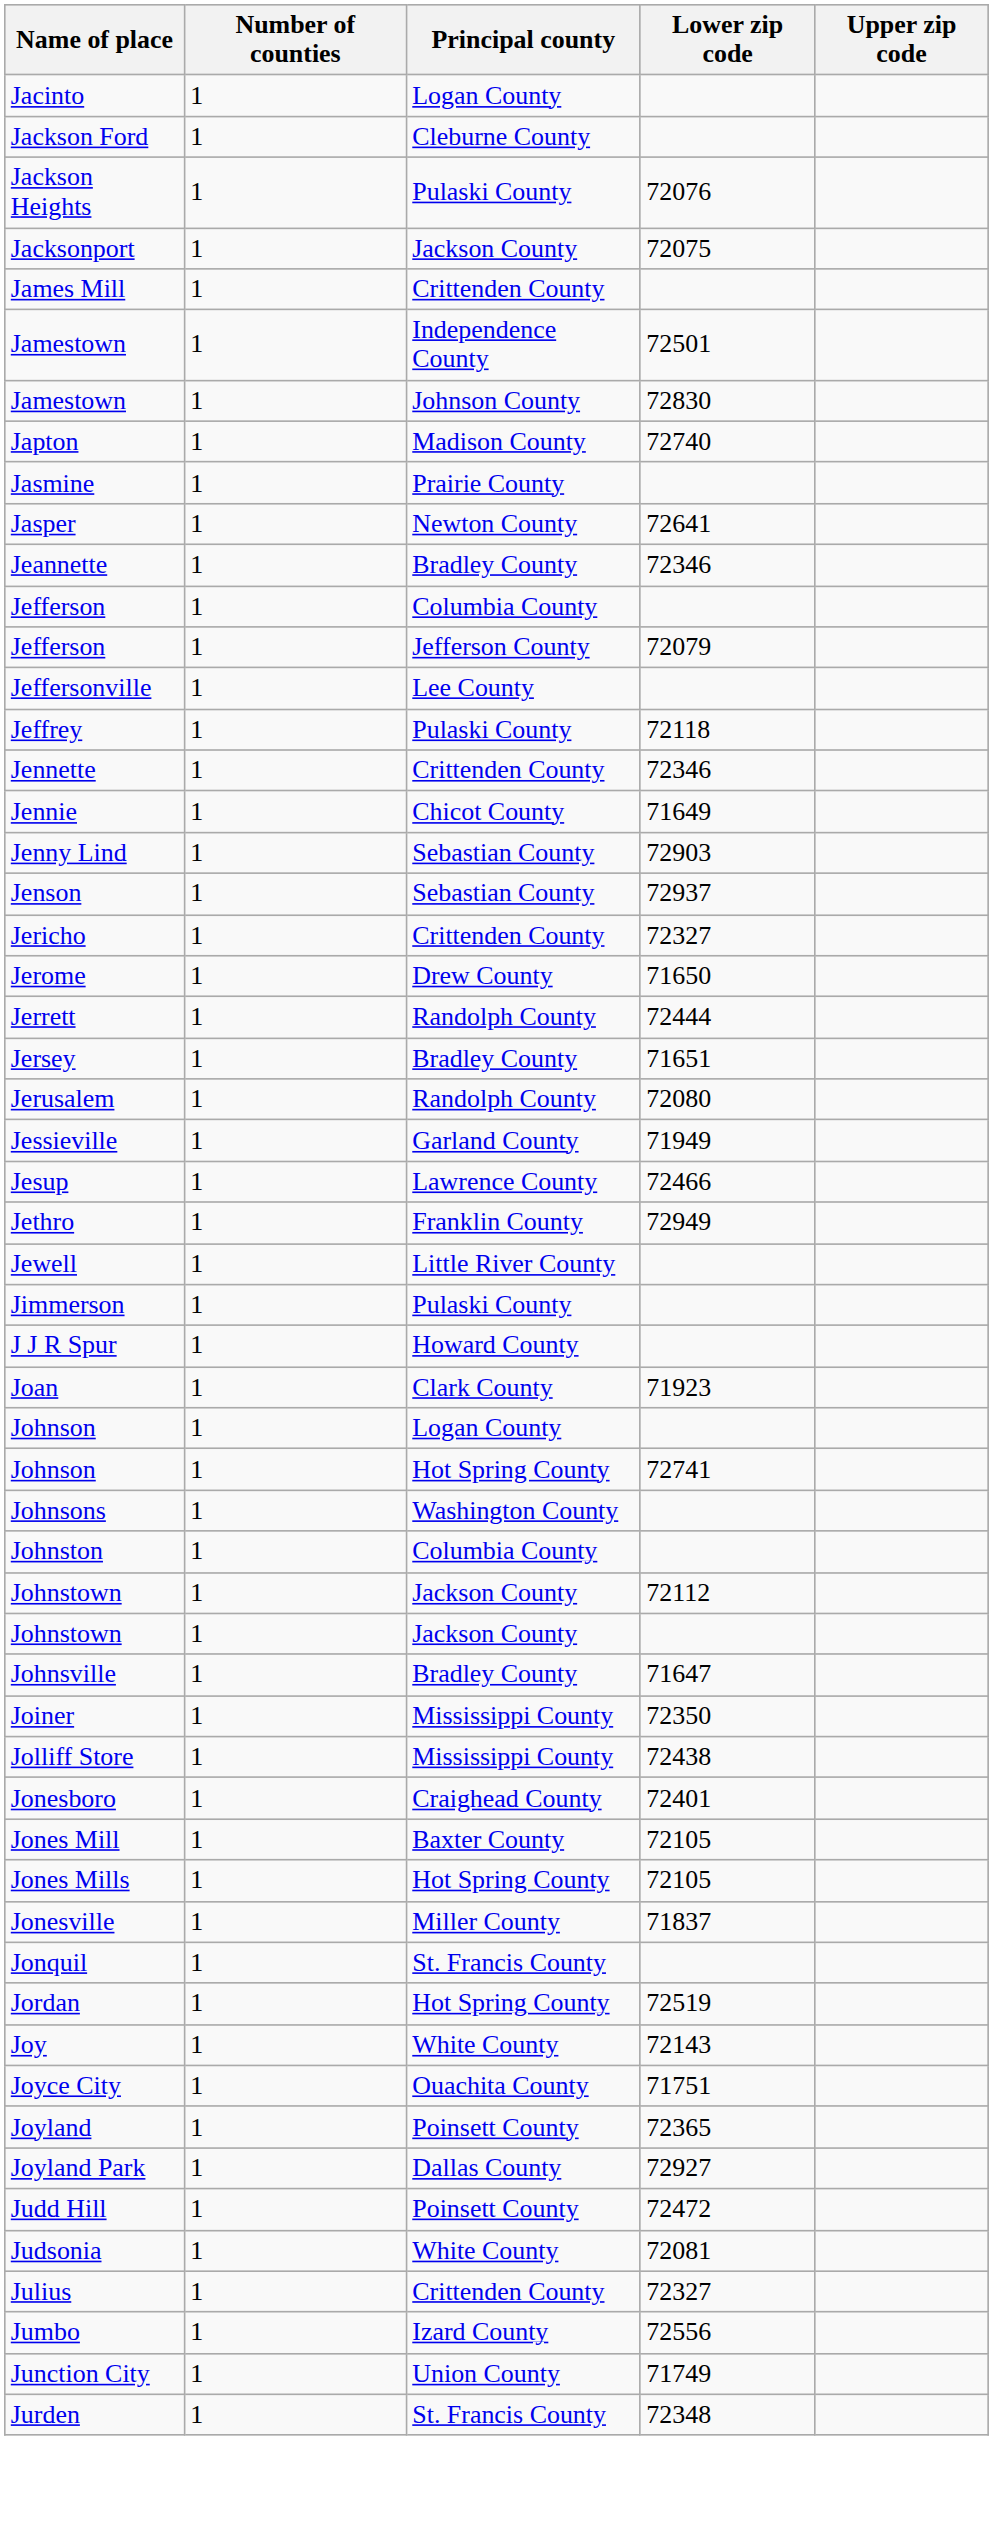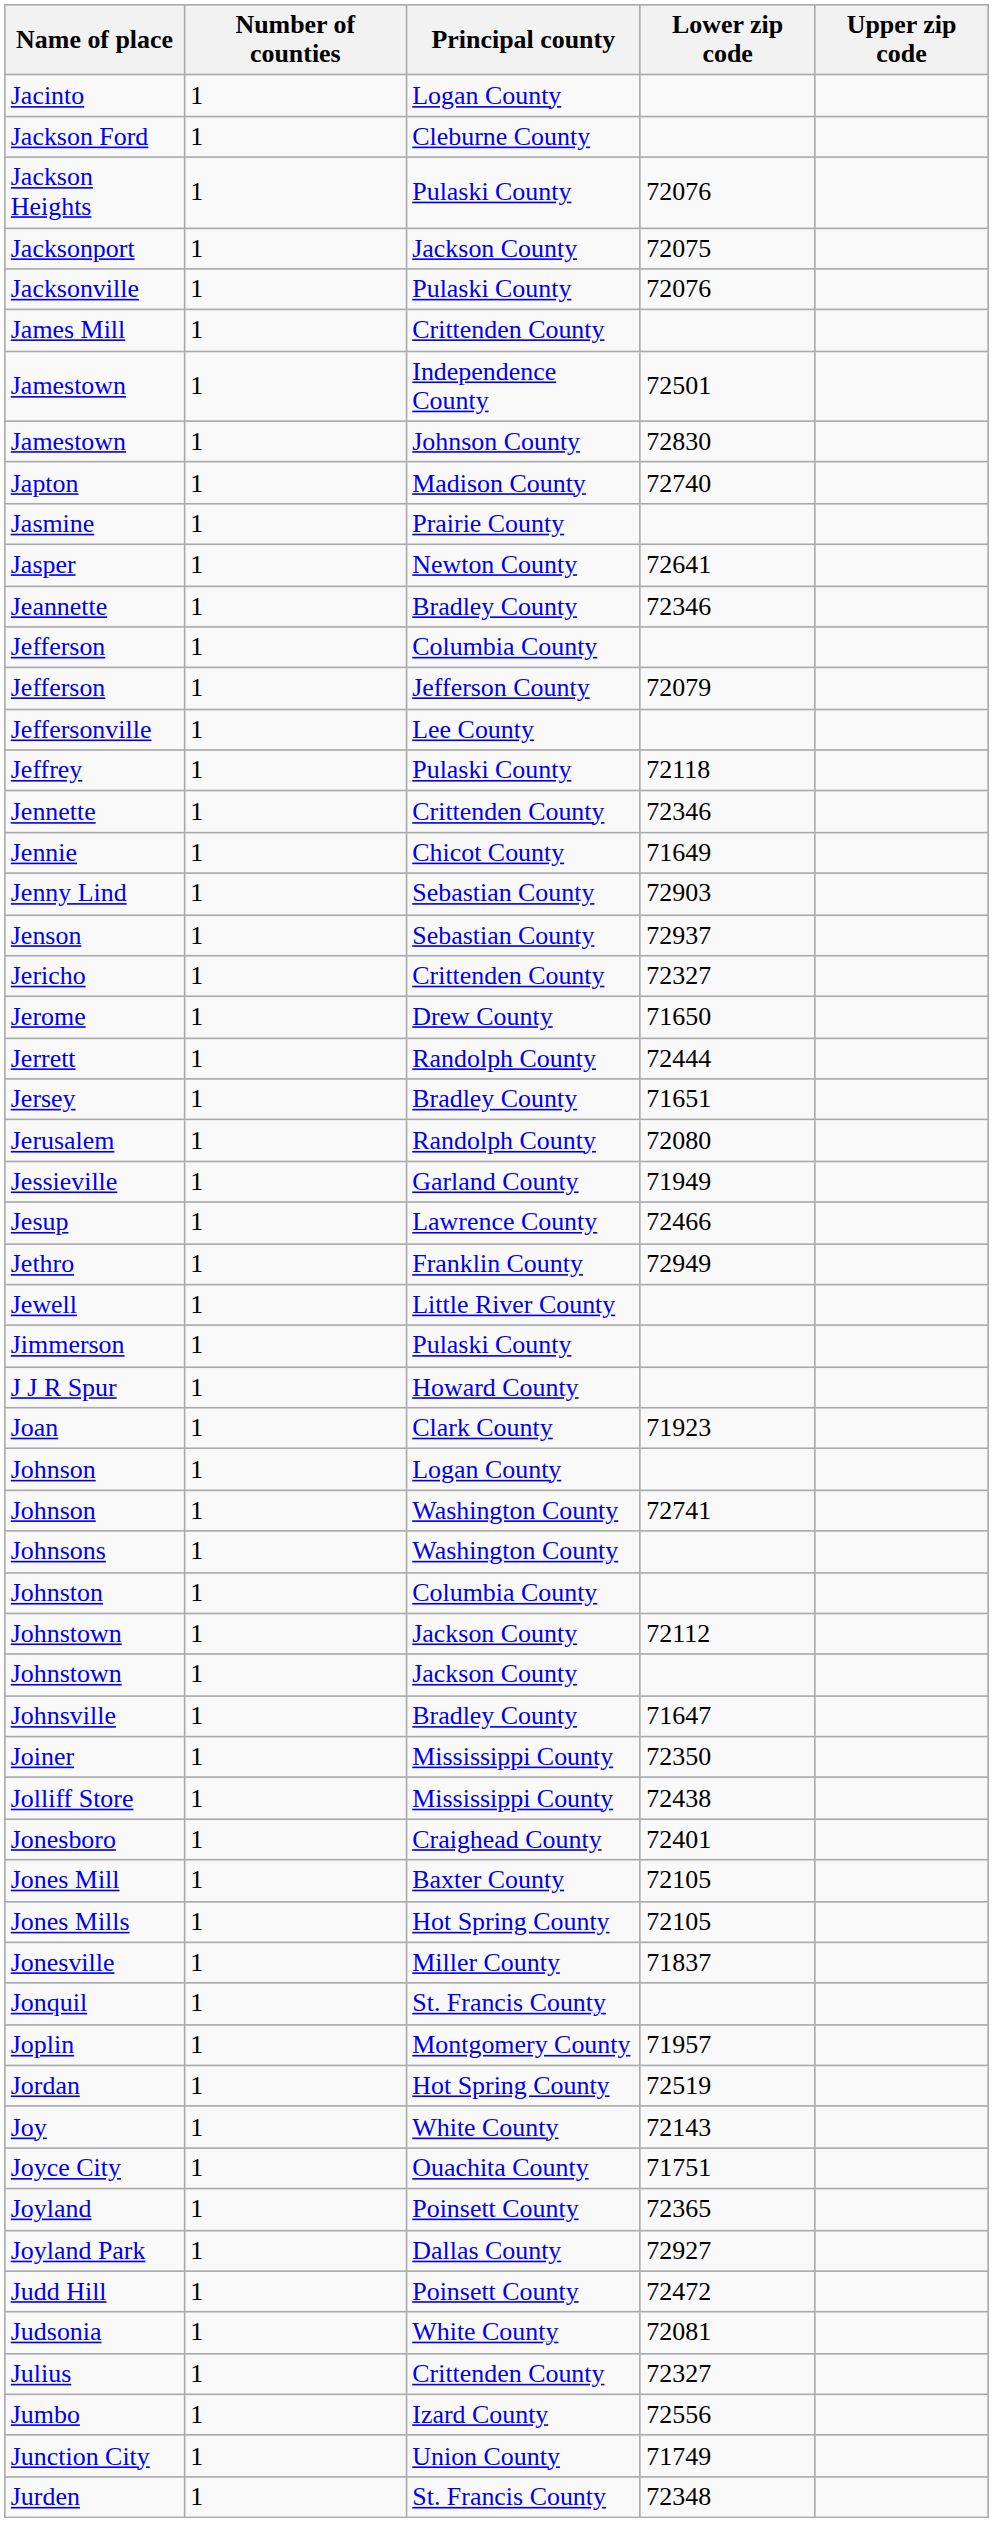+ row: Jacksonville | 1 | Pulaski County | 72076
Johnson / 72741 | Principal county: Hot Spring County -> Washington County
+ row: Joplin | 1 | Montgomery County | 71957
